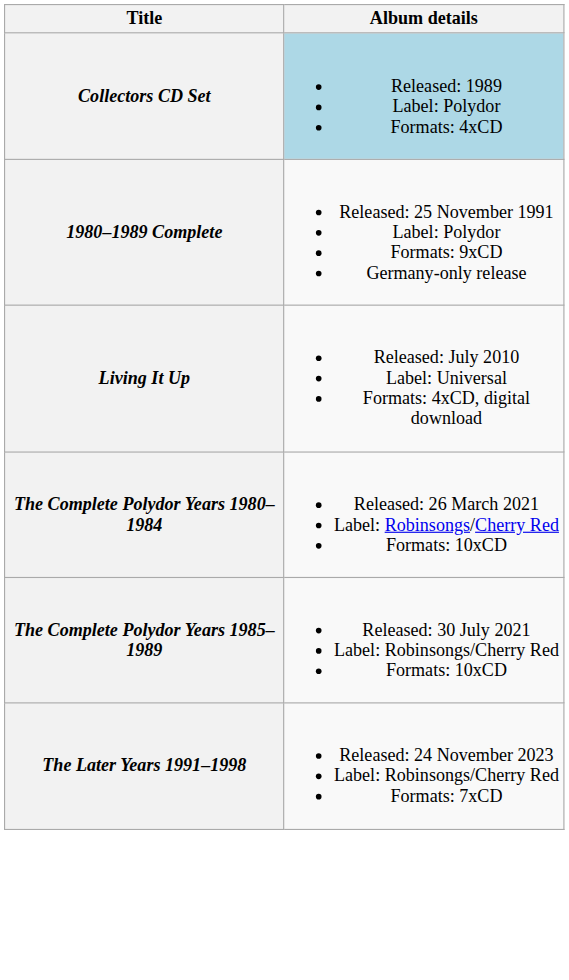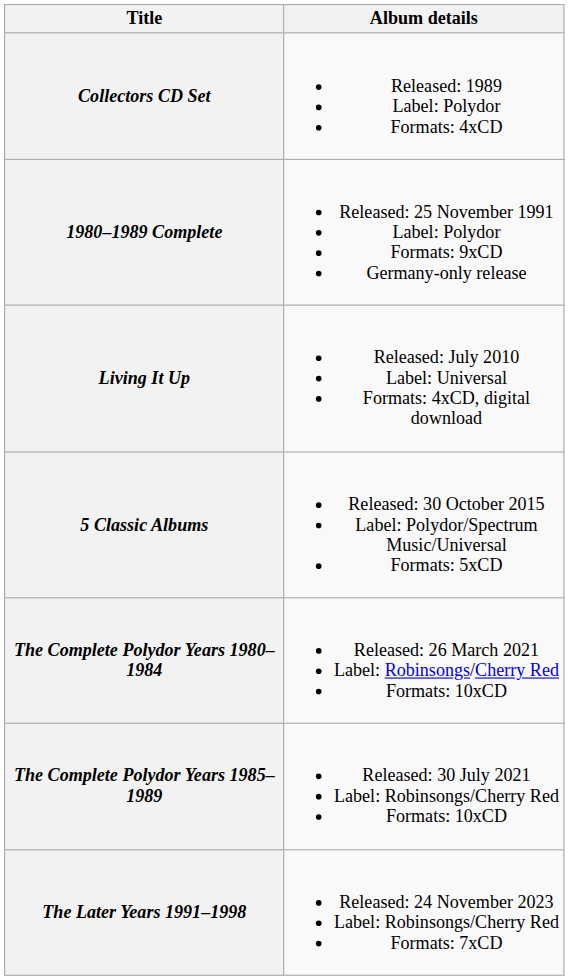Collectors CD Set | Album details: lightblue background -> no background
+ row: 5 Classic Albums | Released: 30 October 2015 Label: Polydor/Spectrum Music/Universal Formats: 5xCD
